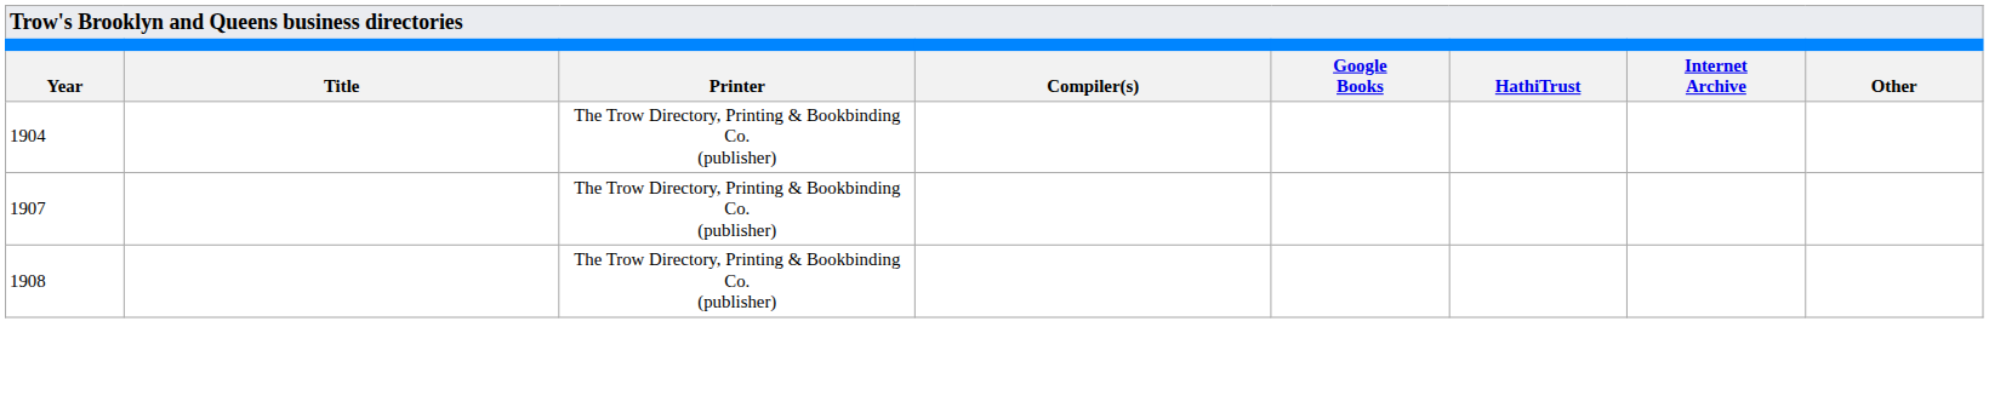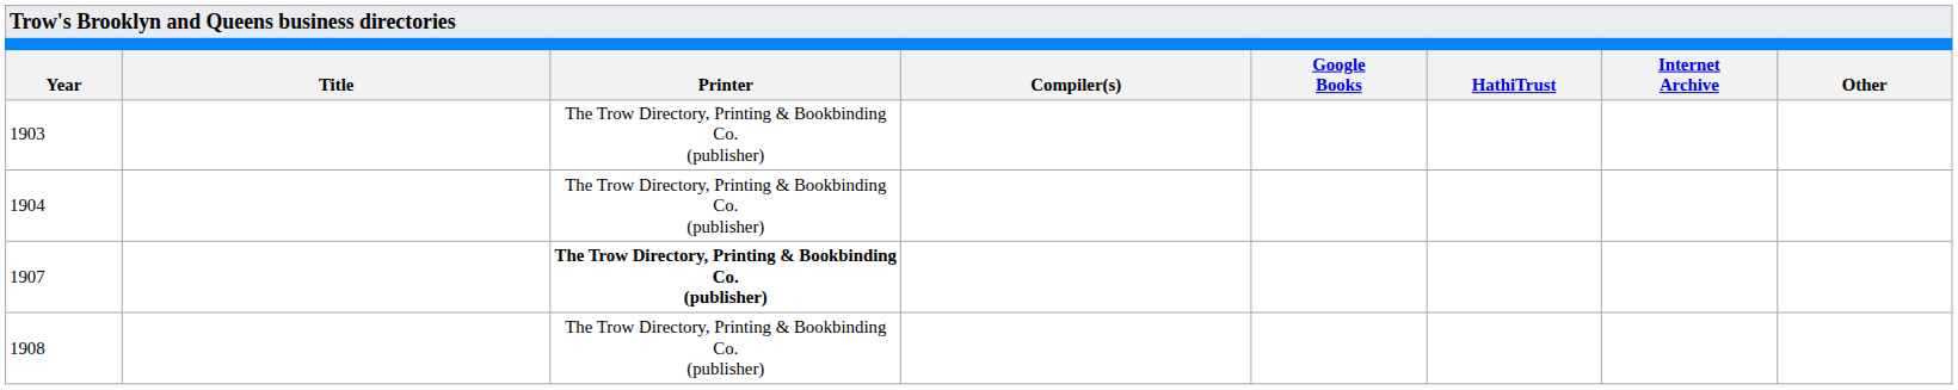+ row: 1903 | The Trow Directory, Printing & Bookbinding Co. (publisher)
1907 | Printer: normal -> bold
